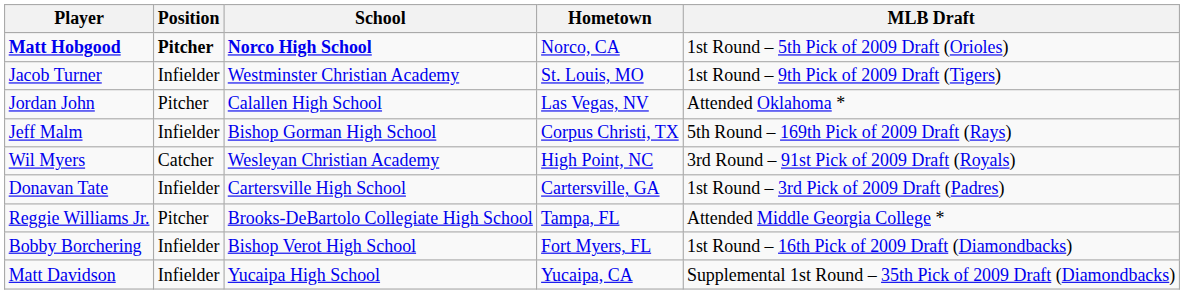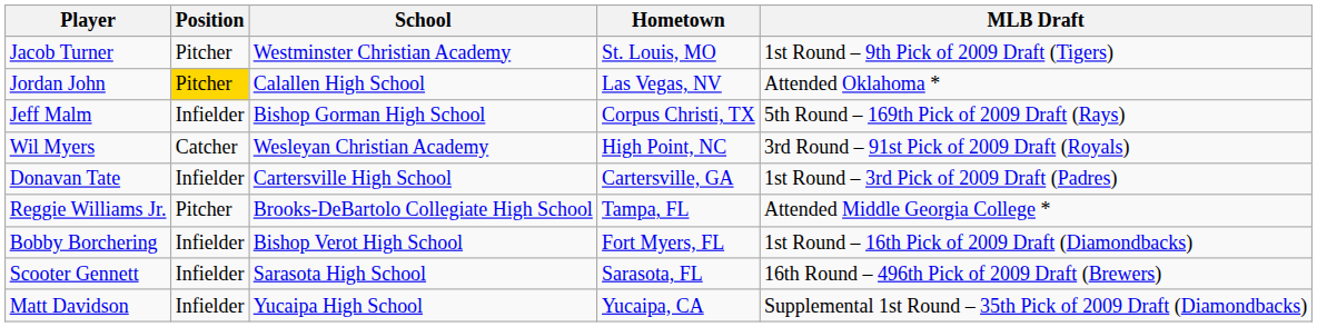- row: Matt Hobgood | Pitcher | Norco High School | Norco, CA | 1st Round – 5th Pick of 2009 Draft (Orioles)
Jacob Turner | Position: Infielder -> Pitcher
Jordan John | Position: no background -> gold background
+ row: Scooter Gennett | Infielder | Sarasota High School | Sarasota, FL | 16th Round – 496th Pick of 2009 Draft (Brewers)
